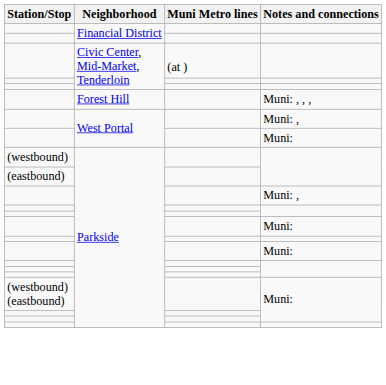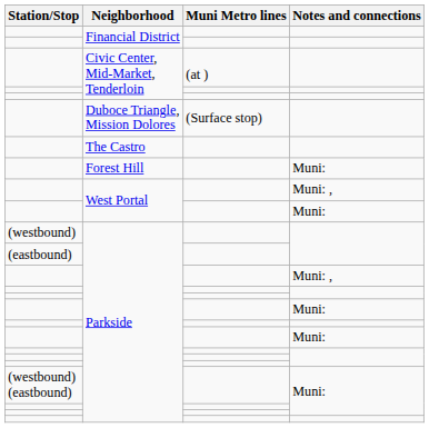+ row: Duboce Triangle, Mission Dolores | (Surface stop)
+ row: The Castro
Forest Hill | Notes and connections: Muni: , , , -> Muni:
